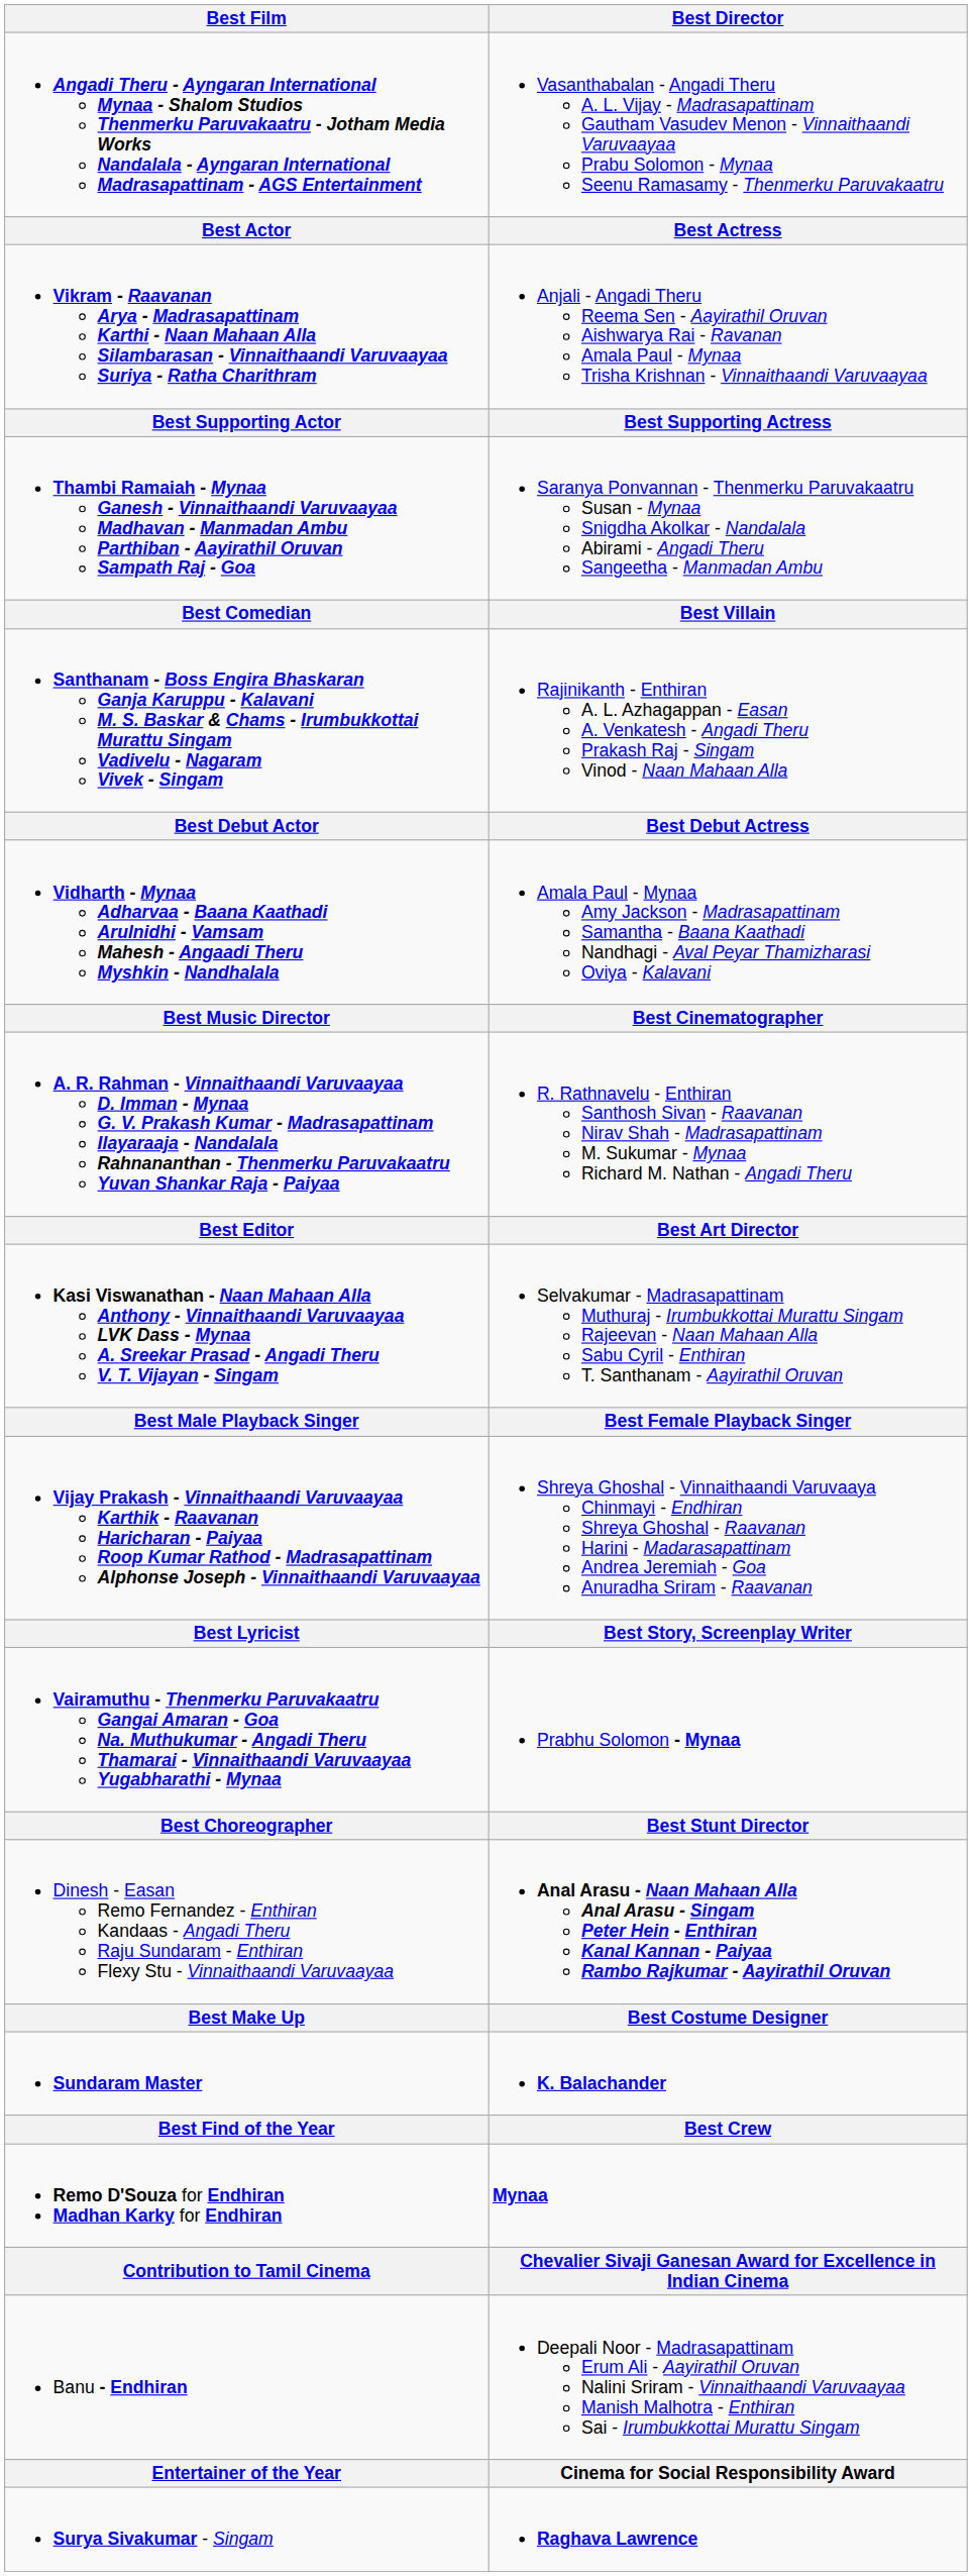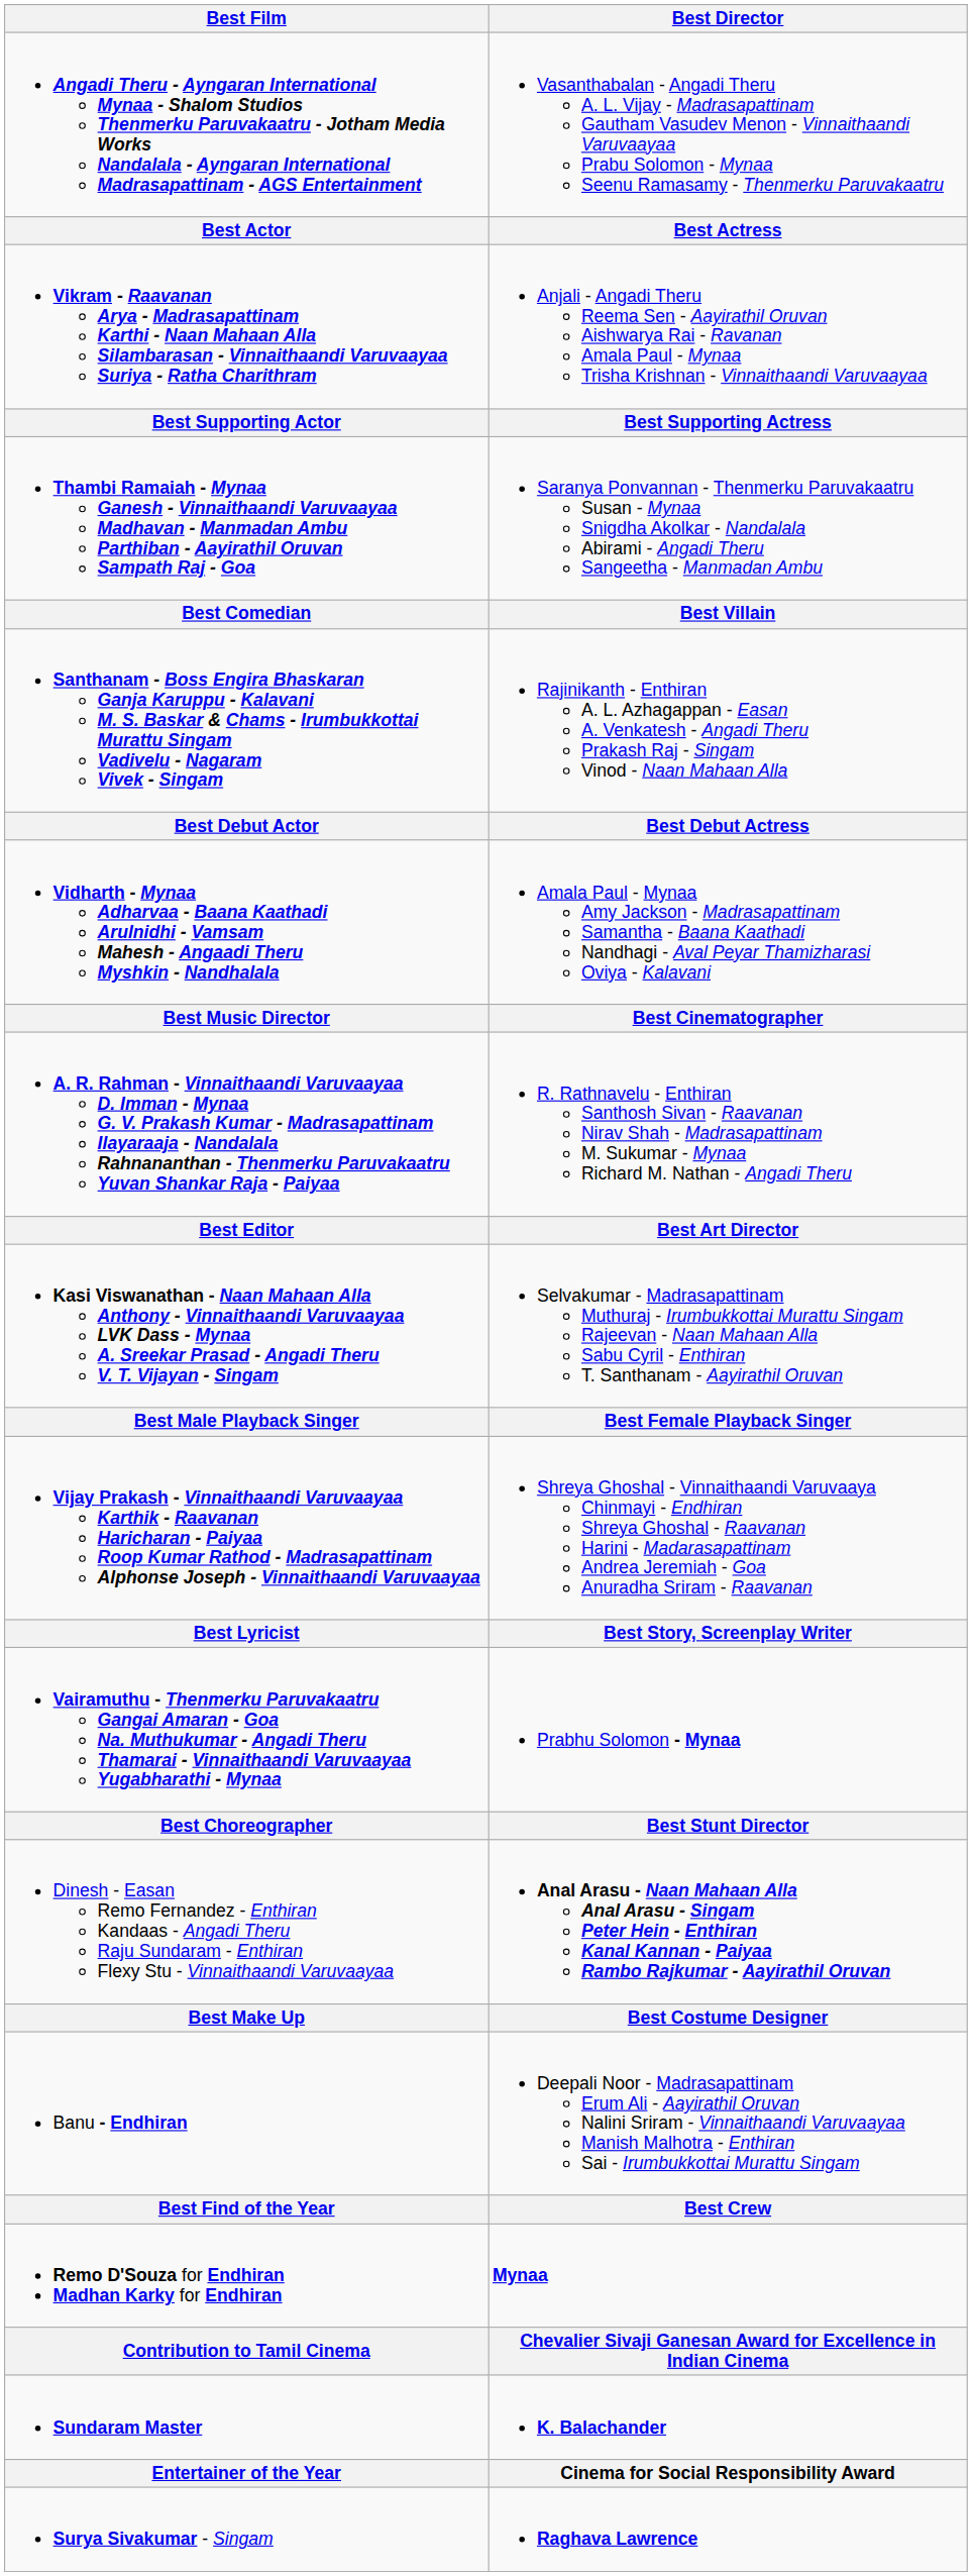rows swapped: Banu - Endhiran <-> Sundaram Master
